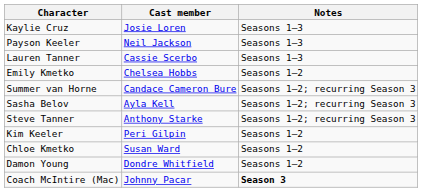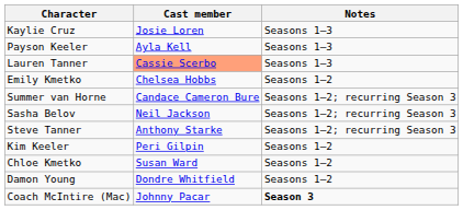Payson Keeler | Cast member: Neil Jackson -> Ayla Kell
Lauren Tanner | Cast member: no background -> lightsalmon background
Sasha Belov | Cast member: Ayla Kell -> Neil Jackson
